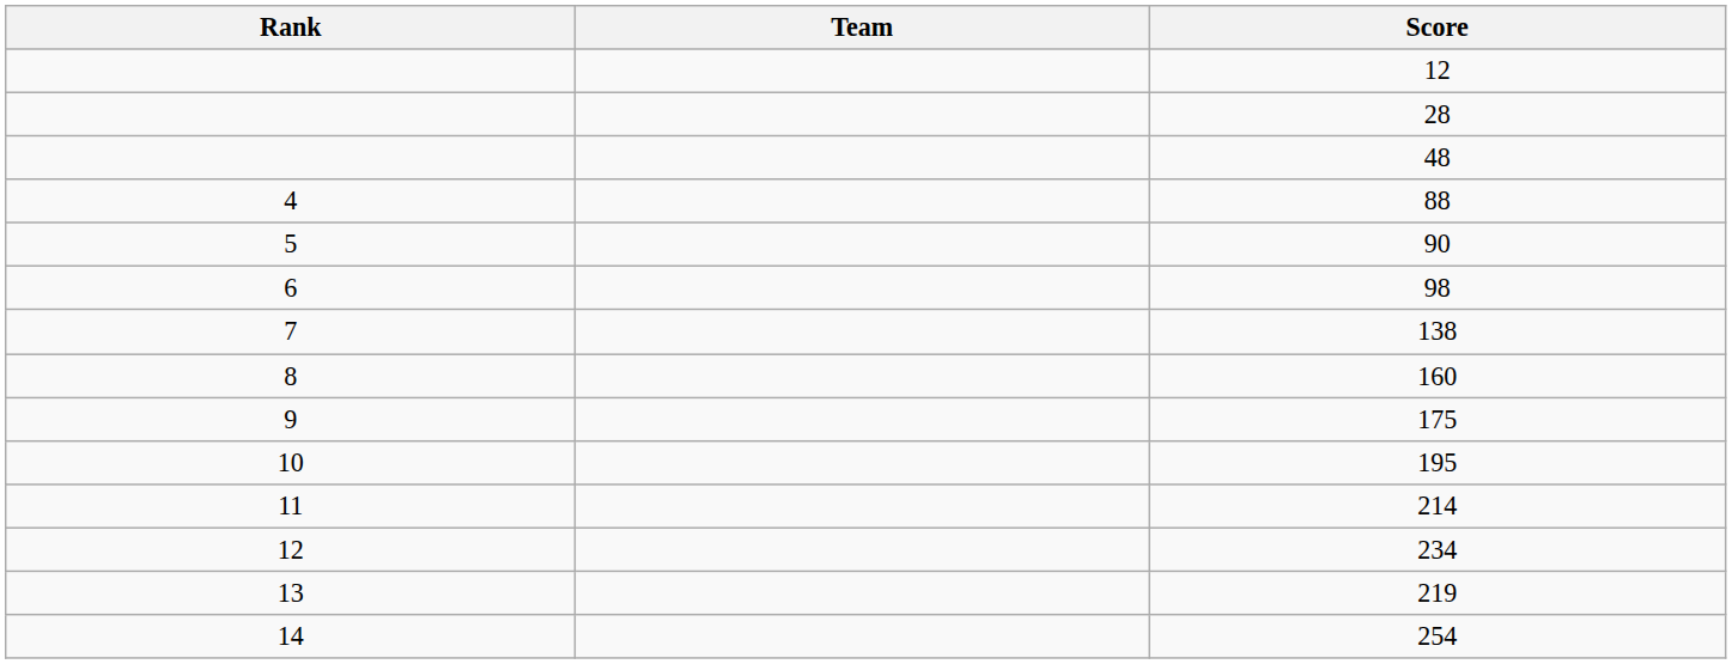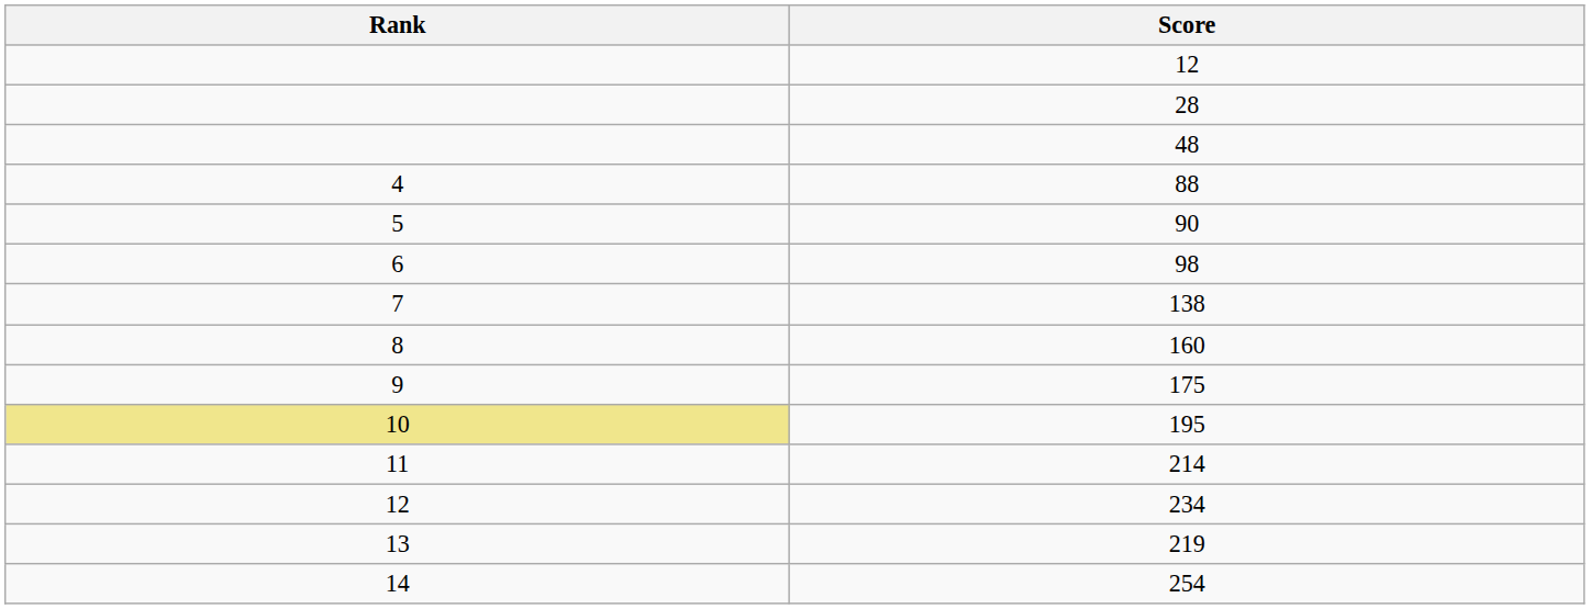- column: Team
195 | Rank: no background -> khaki background
